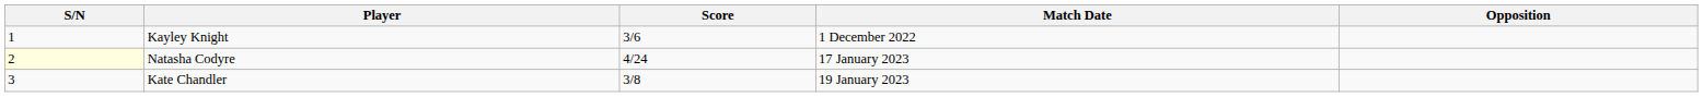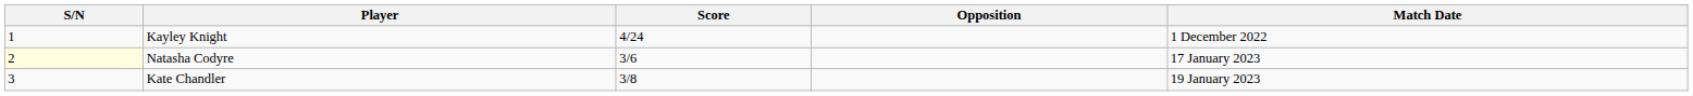columns swapped: Opposition <-> Match Date
Kayley Knight | Score: 3/6 -> 4/24
Natasha Codyre | Score: 4/24 -> 3/6
